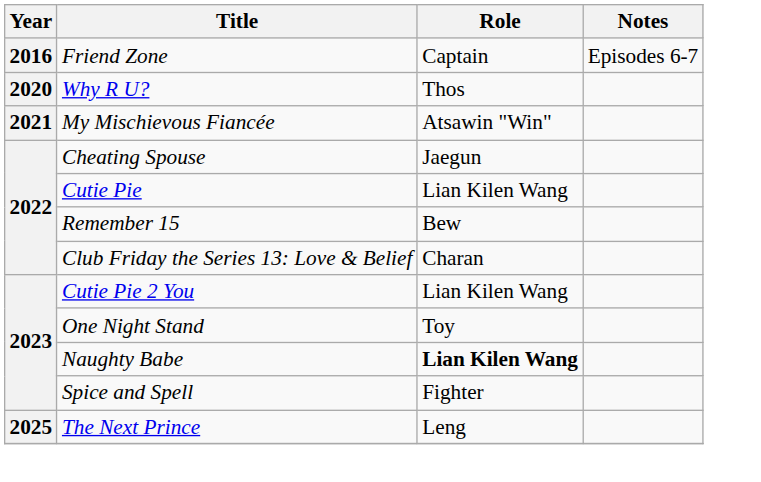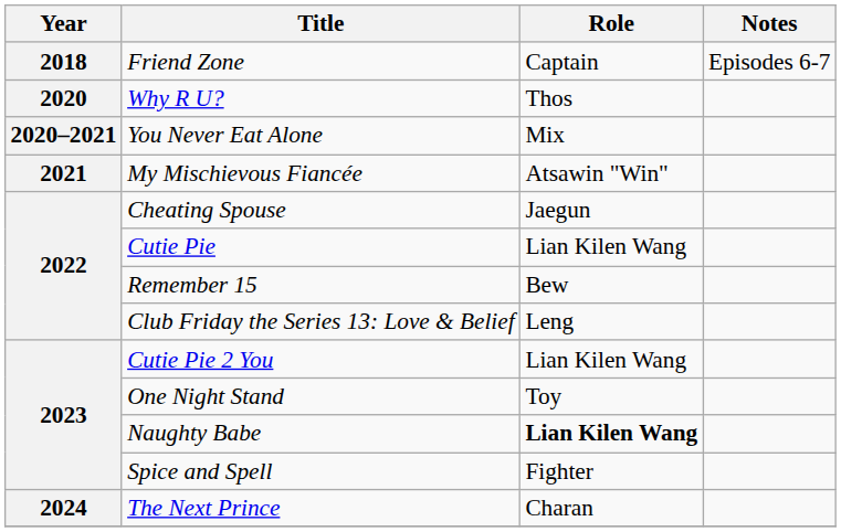Friend Zone | Year: 2016 -> 2018
+ row: 2020–2021 | You Never Eat Alone | Mix
Club Friday the Series 13: Love & Belief | Role: Charan -> Leng
The Next Prince | Year: 2025 -> 2024
The Next Prince | Role: Leng -> Charan
